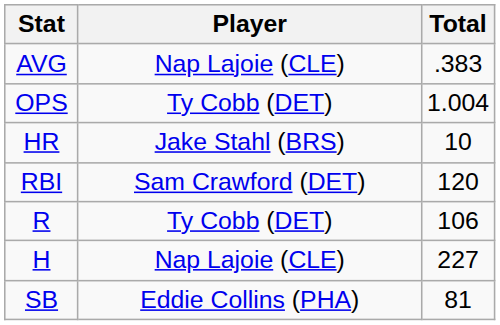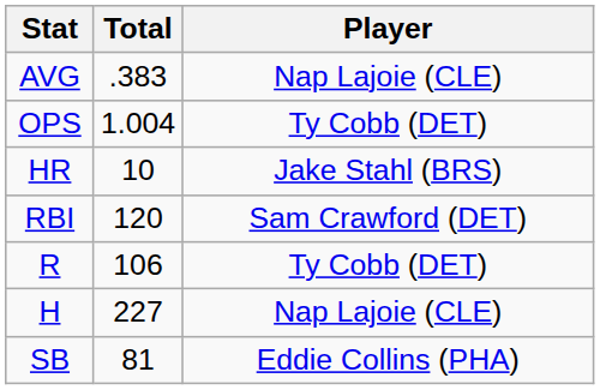columns swapped: Player <-> Total
